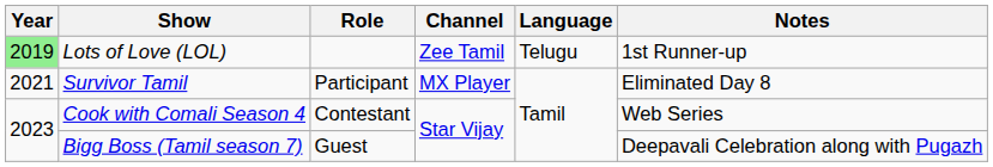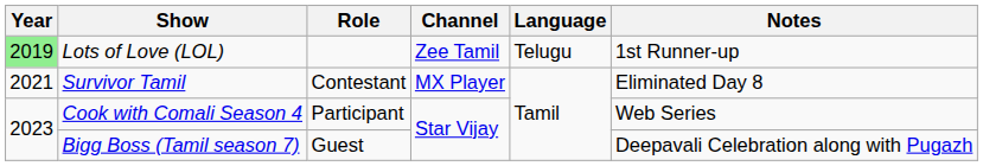Survivor Tamil | Role: Participant -> Contestant
Cook with Comali Season 4 | Role: Contestant -> Participant
